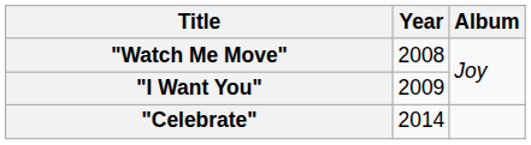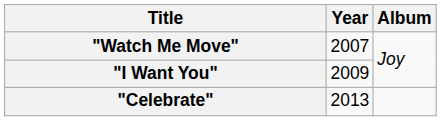"Watch Me Move" | Year: 2008 -> 2007
"Celebrate" | Year: 2014 -> 2013
